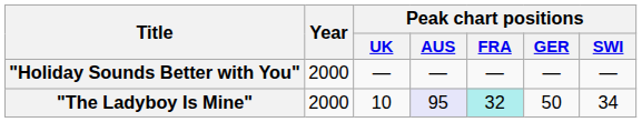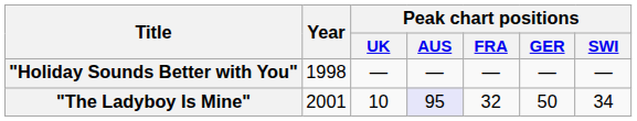"Holiday Sounds Better with You" | Year: 2000 -> 1998
"The Ladyboy Is Mine" | Year: 2000 -> 2001
"The Ladyboy Is Mine" | Peak chart positions / FRA: paleturquoise background -> no background
